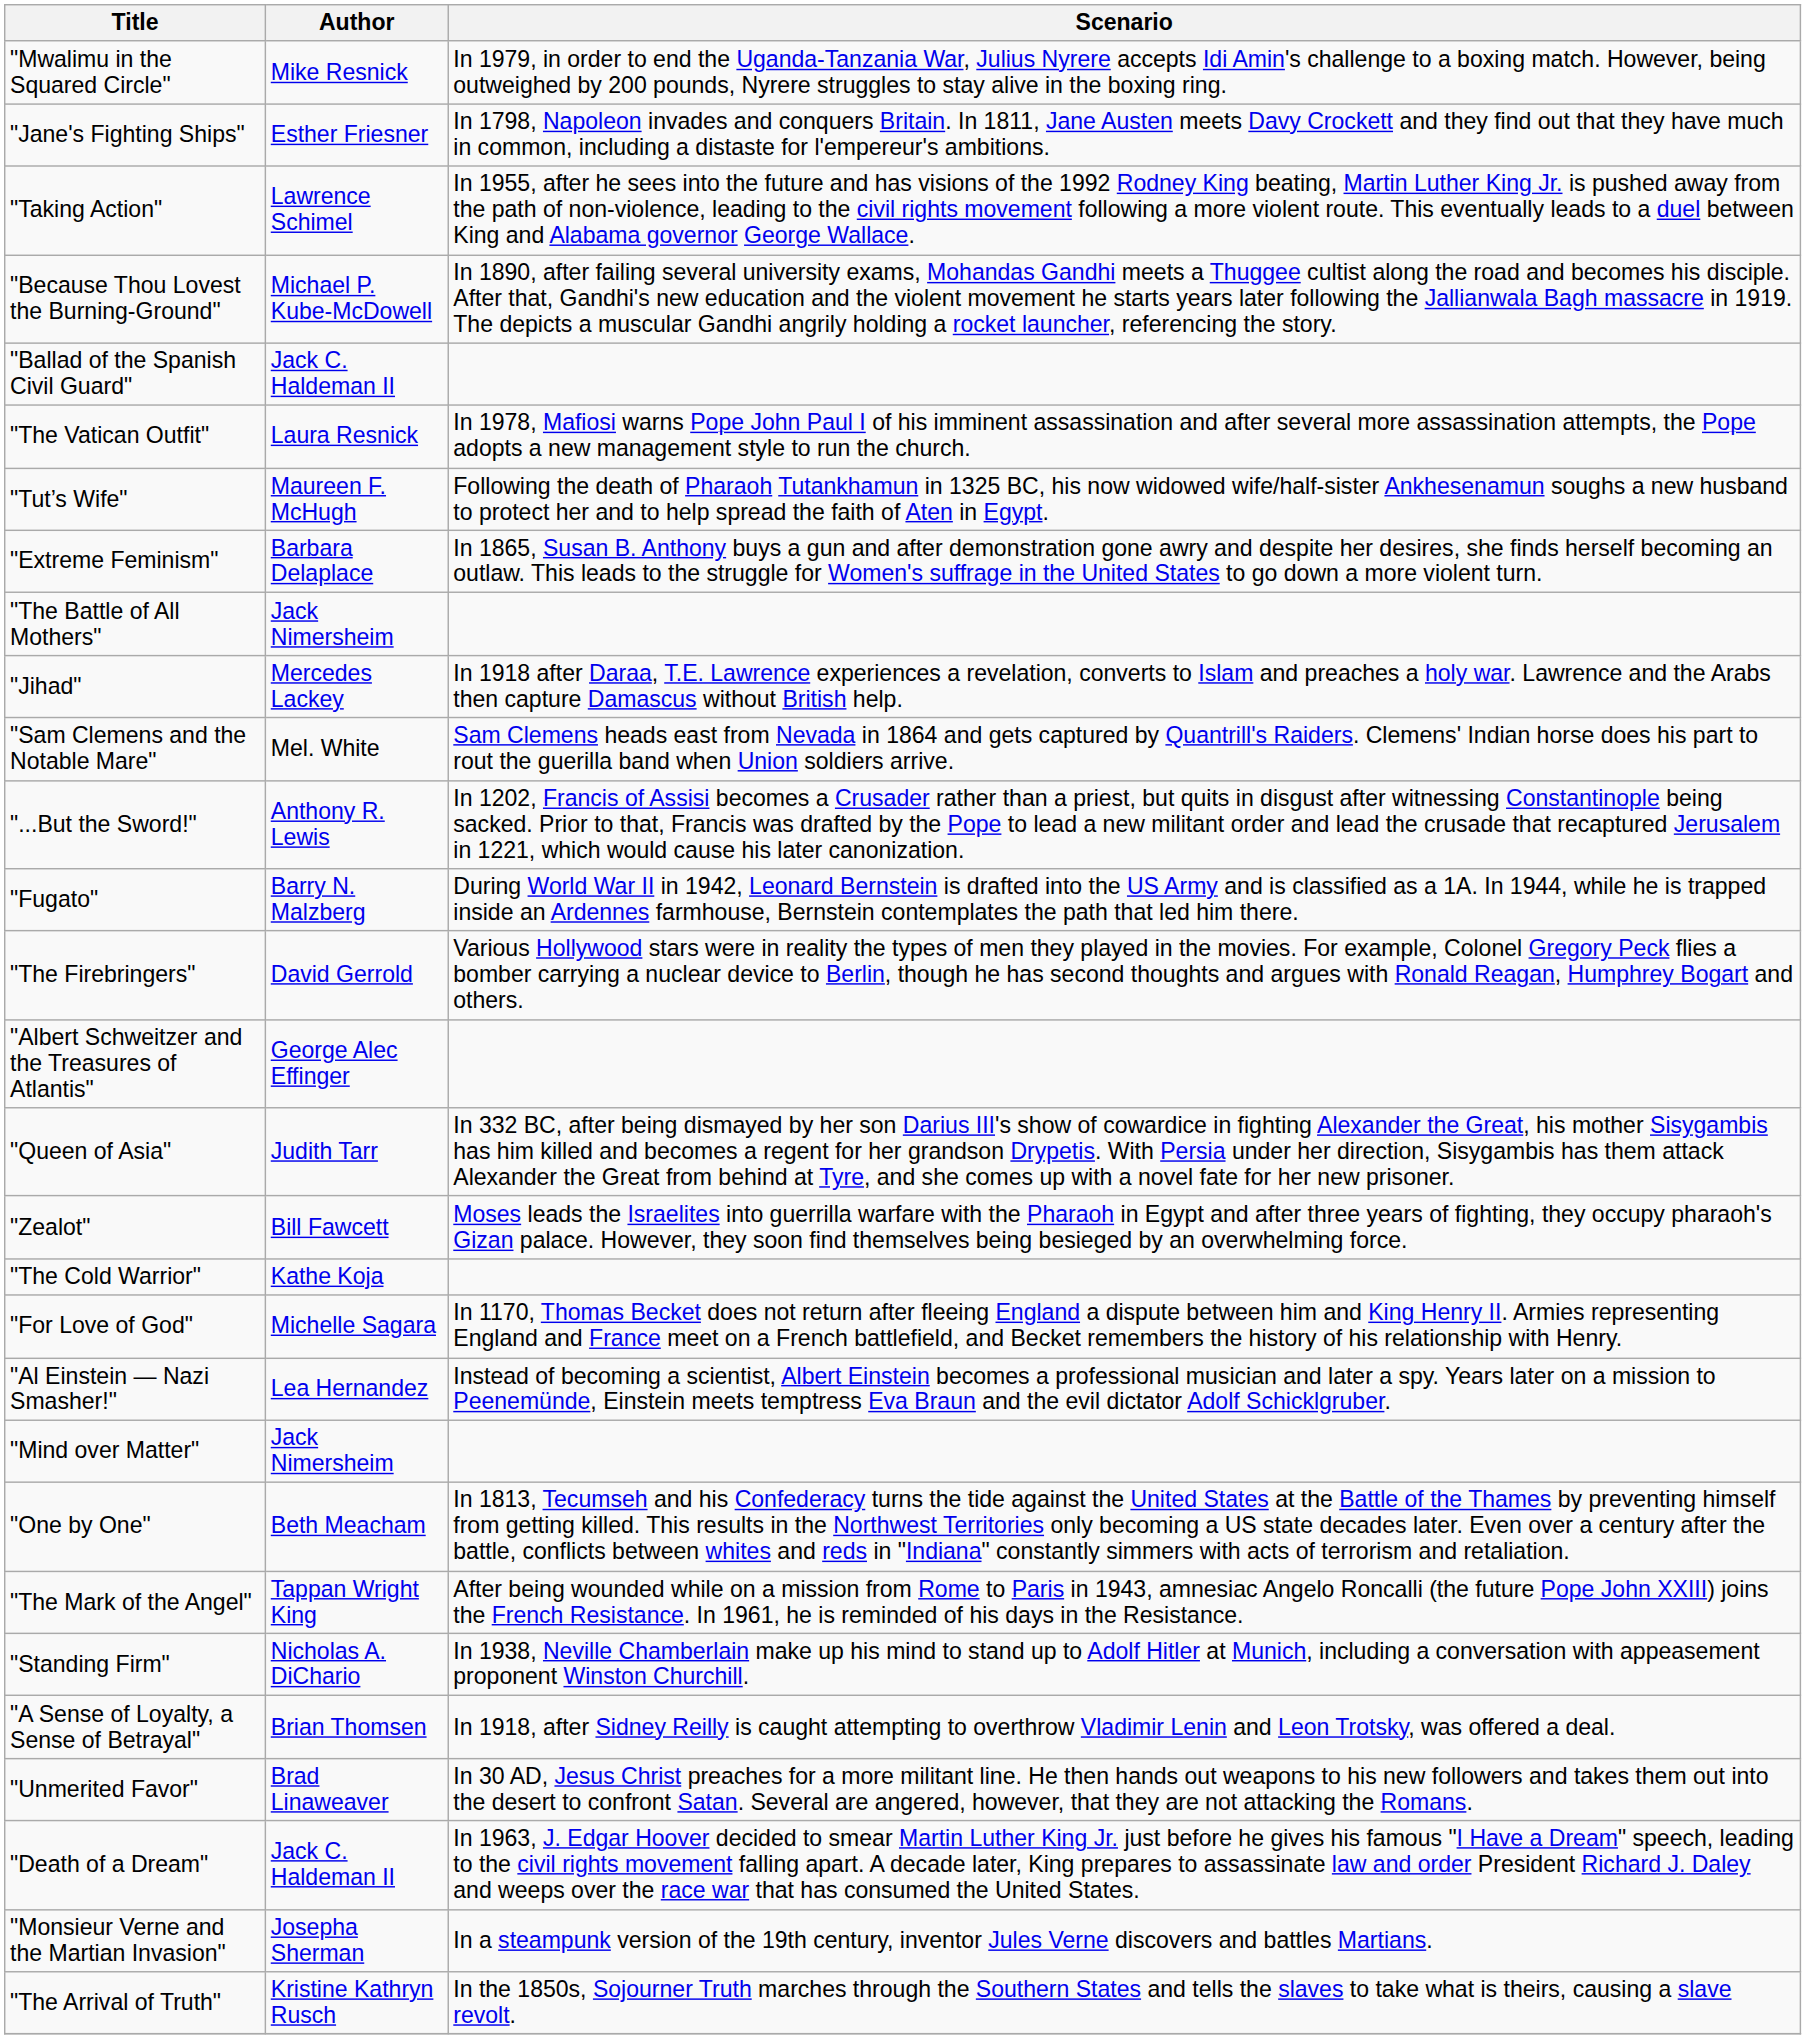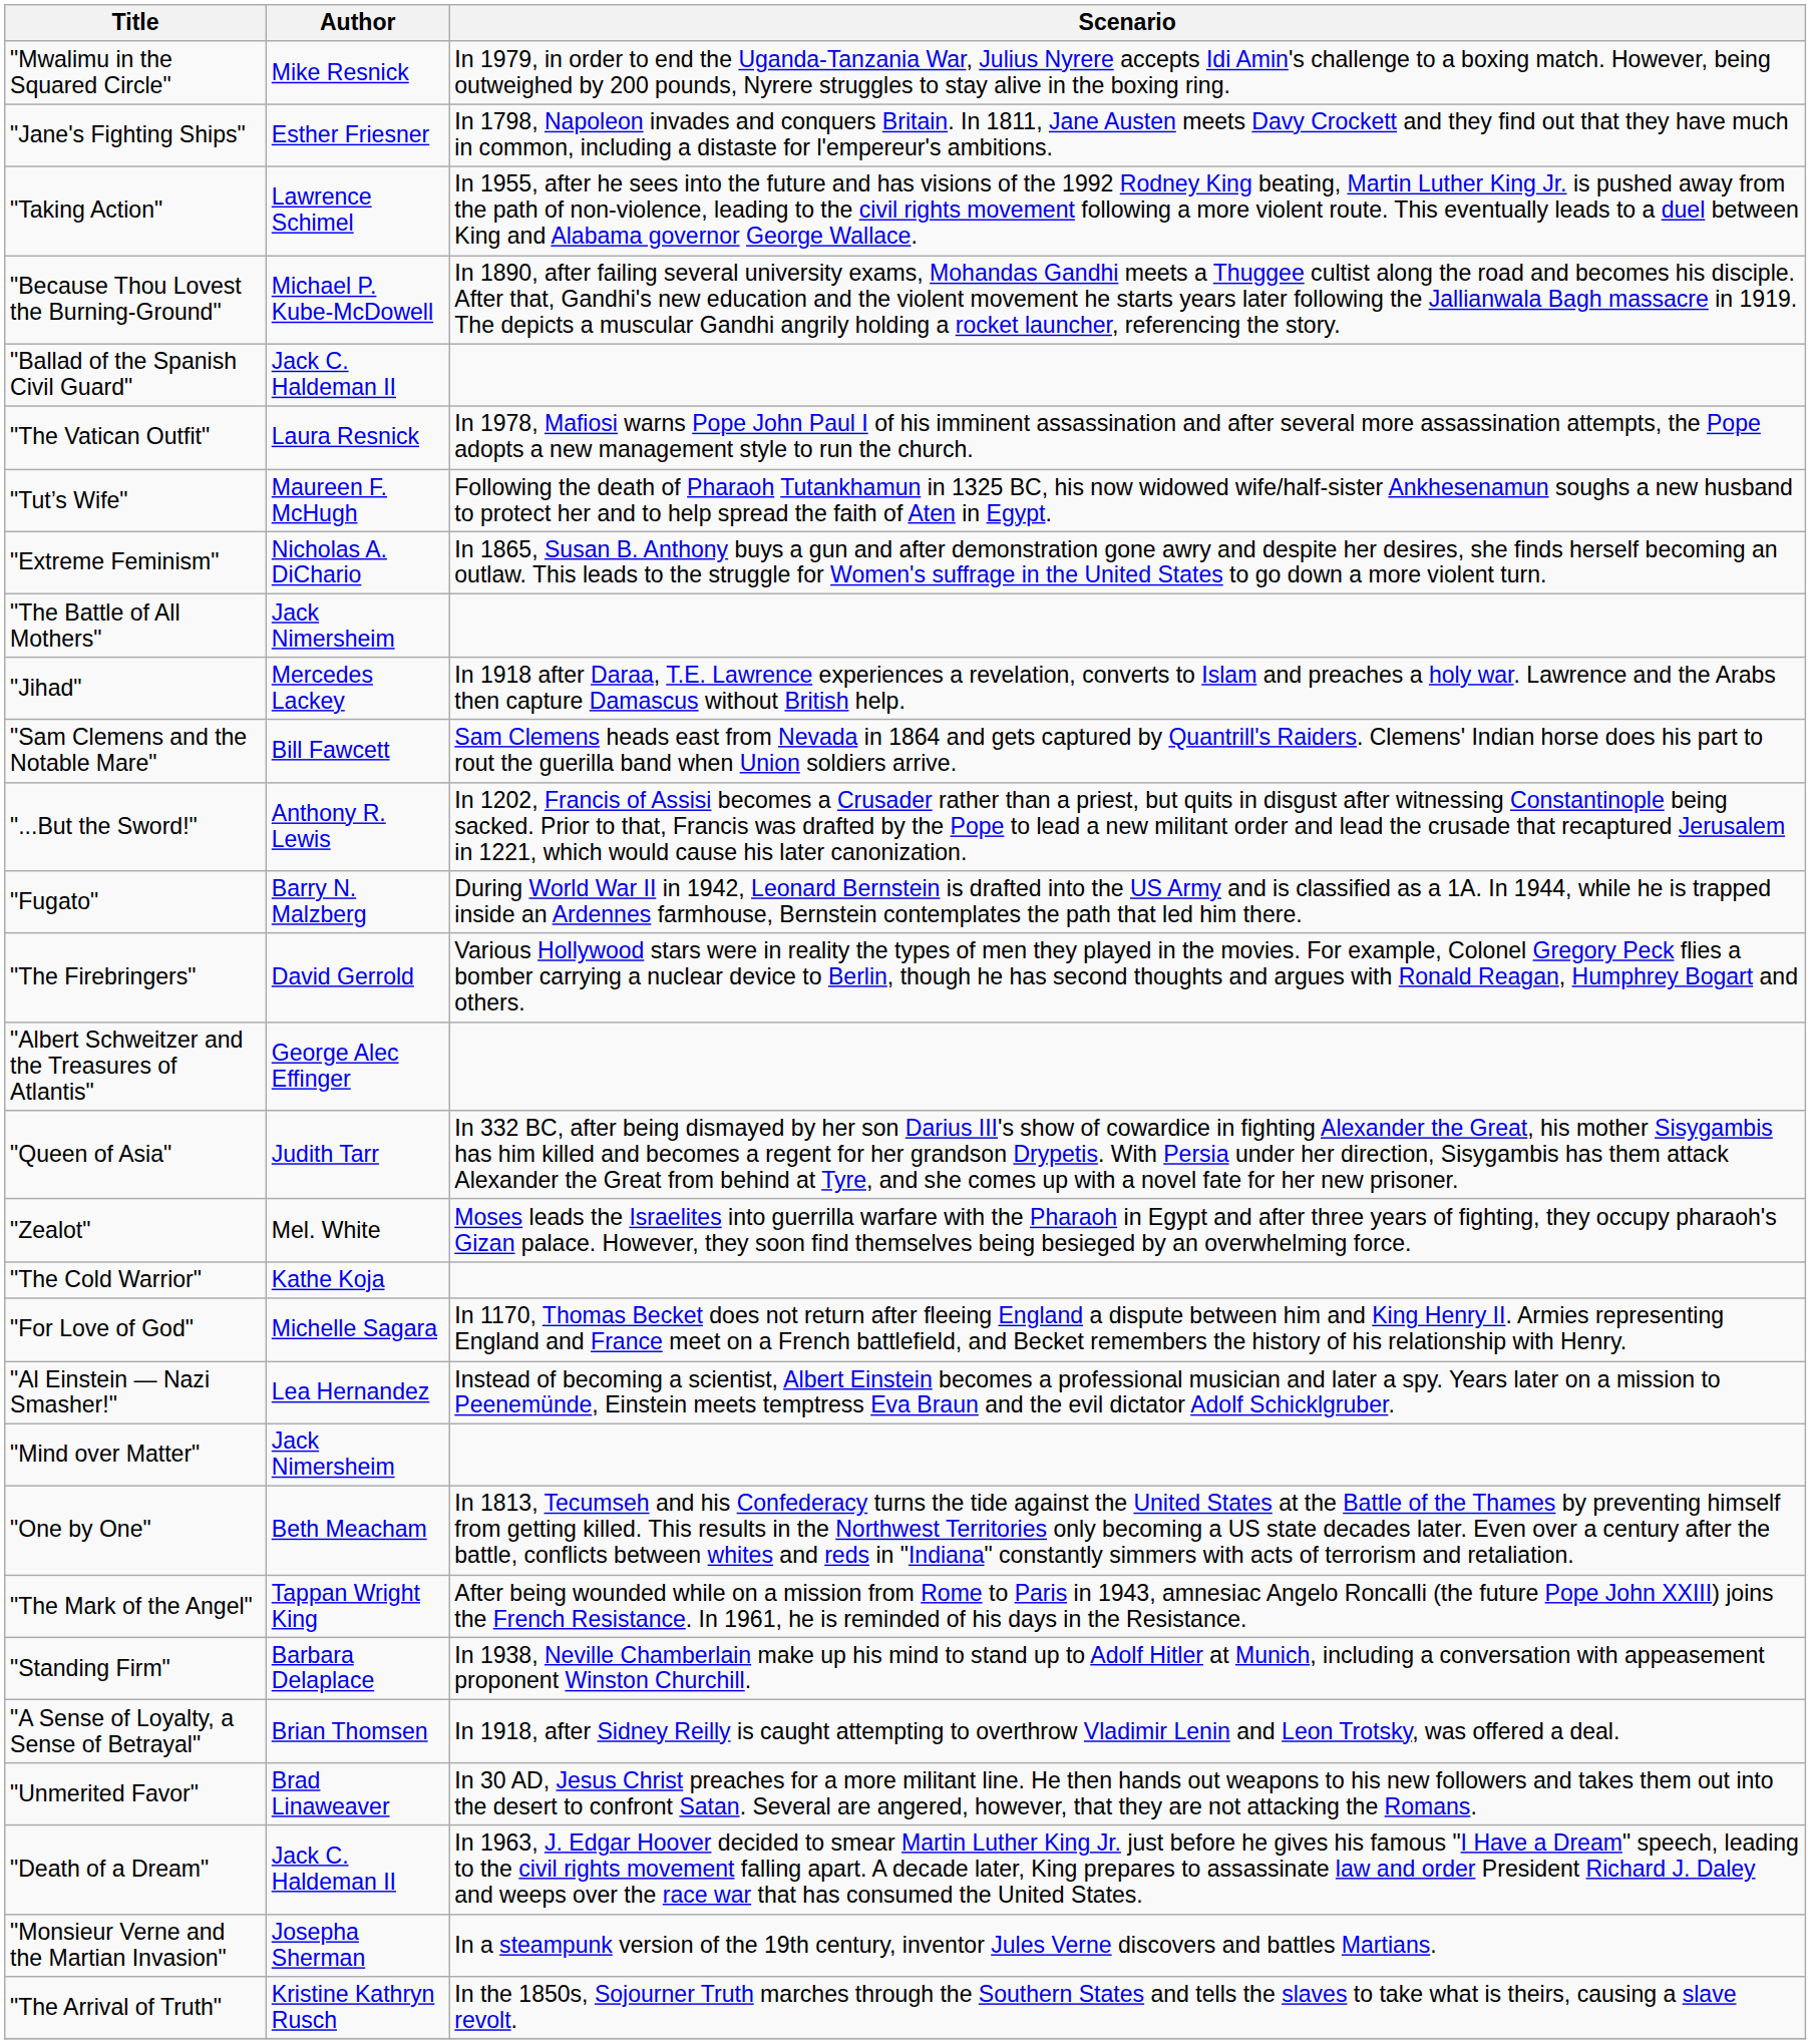"Extreme Feminism" | Author: Barbara Delaplace -> Nicholas A. DiChario
"Sam Clemens and the Notable Mare" | Author: Mel. White -> Bill Fawcett
"Zealot" | Author: Bill Fawcett -> Mel. White
"Standing Firm" | Author: Nicholas A. DiChario -> Barbara Delaplace
